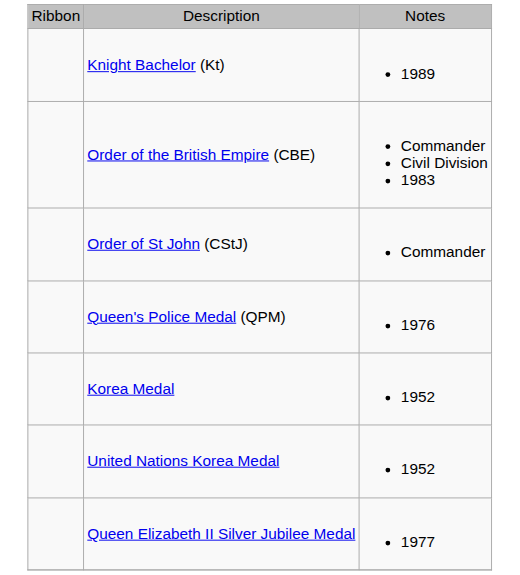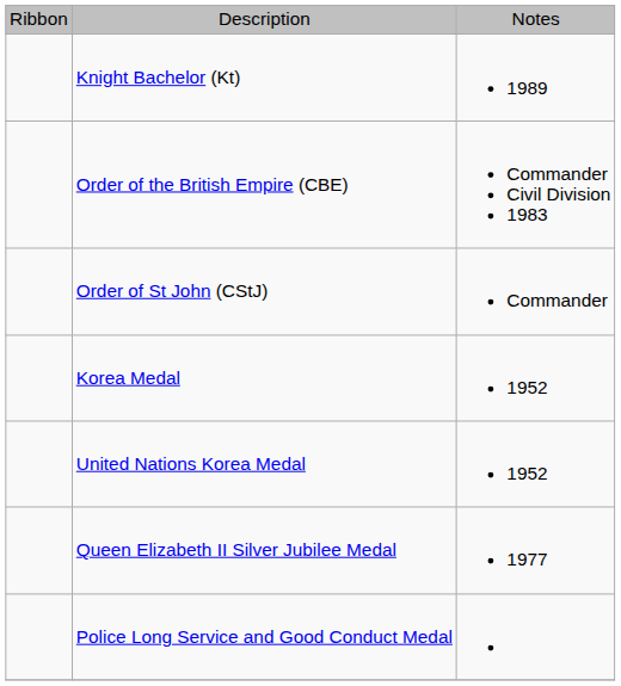- row: Queen's Police Medal (QPM) | 1976
+ row: Police Long Service and Good Conduct Medal
